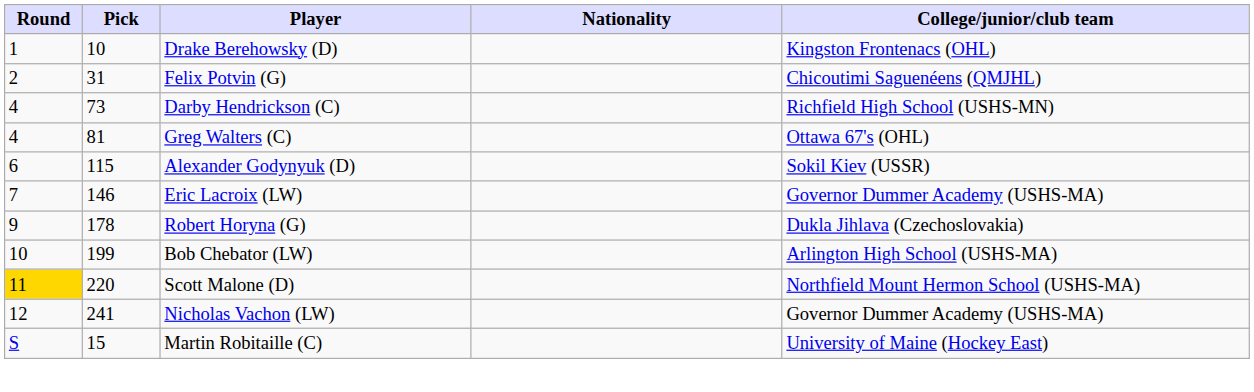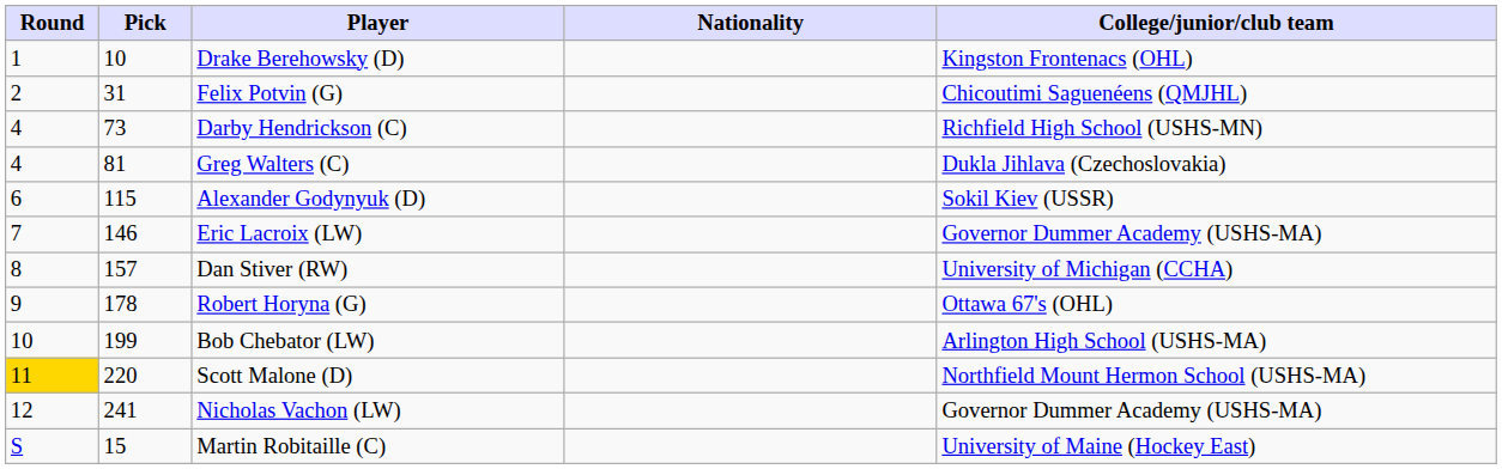Greg Walters (C) | College/junior/club team: Ottawa 67's (OHL) -> Dukla Jihlava (Czechoslovakia)
+ row: 8 | 157 | Dan Stiver (RW) | University of Michigan (CCHA)
Robert Horyna (G) | College/junior/club team: Dukla Jihlava (Czechoslovakia) -> Ottawa 67's (OHL)
